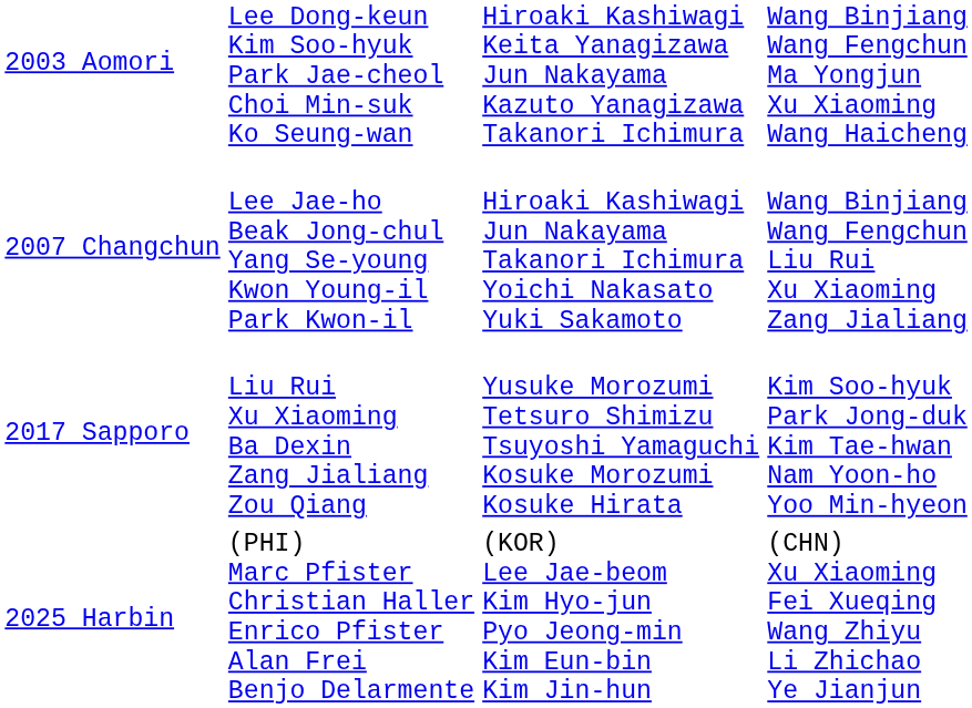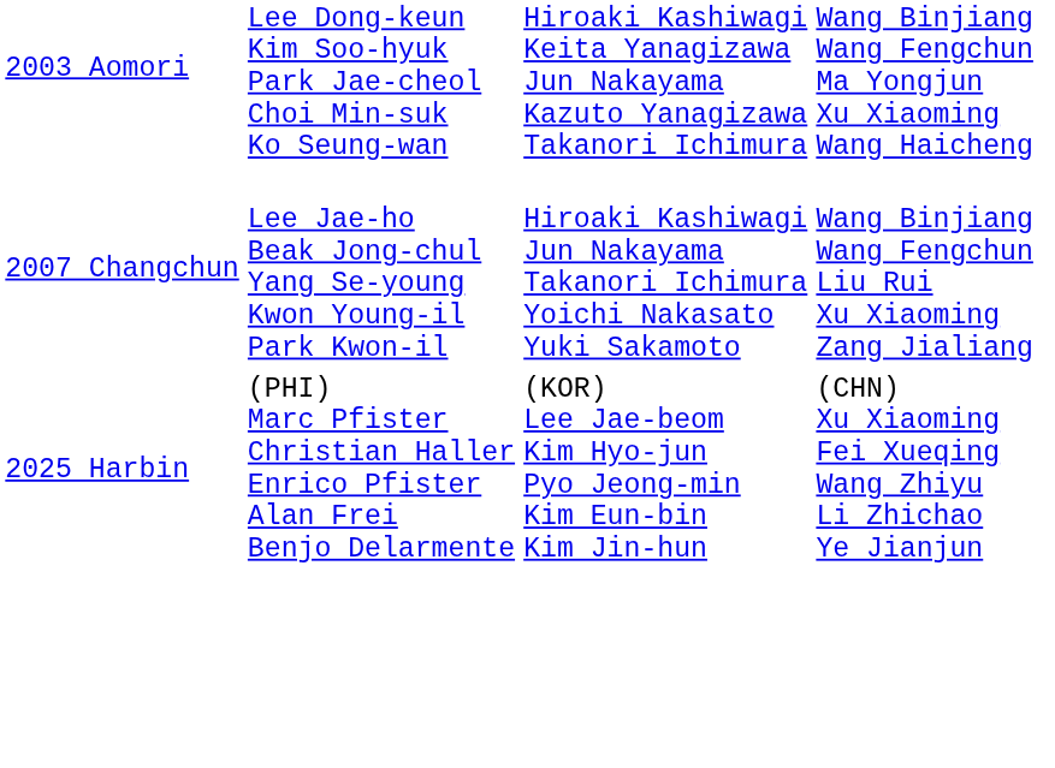- row: 2017 Sapporo | Liu Rui Xu Xiaoming Ba Dexin Zang Jialiang Zou Qiang | Yusuke Morozumi Tetsuro Shimizu Tsuyoshi Yamaguchi Kosuke Morozumi Kosuke Hirata | Kim Soo-hyuk Park Jong-duk Kim Tae-hwan Nam Yoon-ho Yoo Min-hyeon
